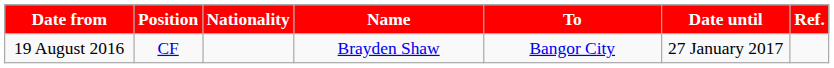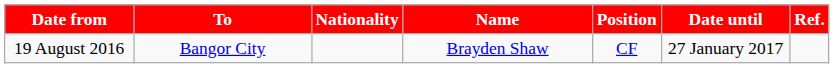columns swapped: Position <-> To
